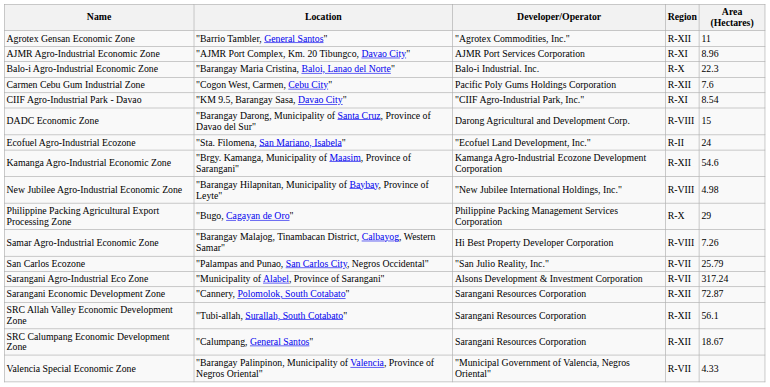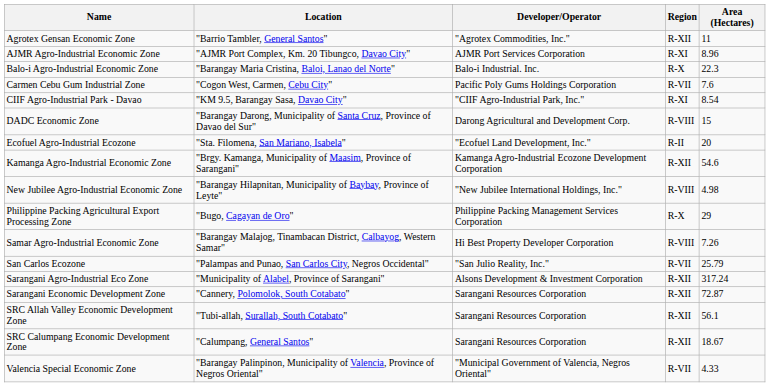Carmen Cebu Gum Industrial Zone | Region: R-XII -> R-VII
Ecofuel Agro-Industrial Ecozone | Area (Hectares): 24 -> 20
Sarangani Agro-Industrial Eco Zone | Region: R-VII -> R-XII
